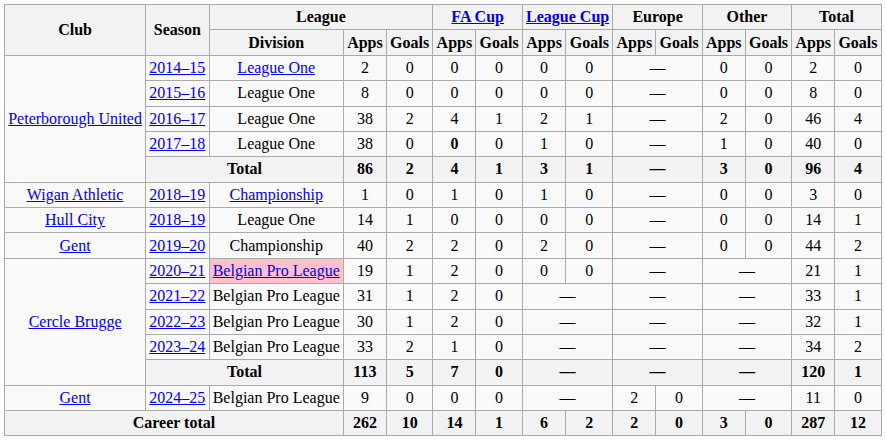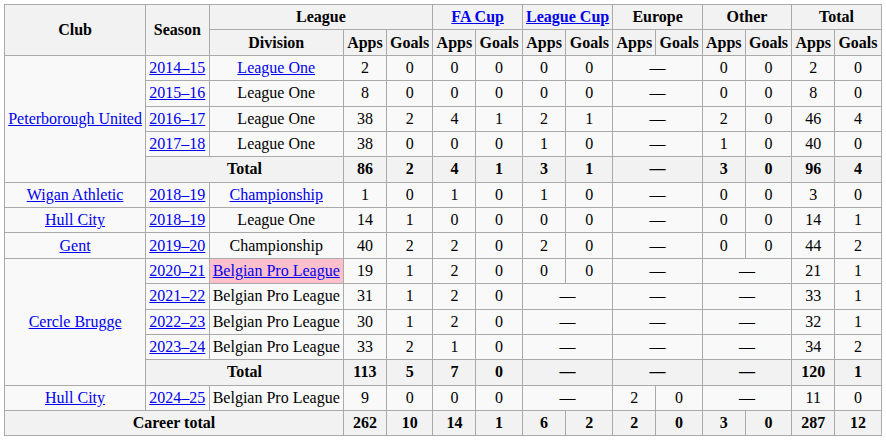2017–18 | FA Cup / Apps: bold -> normal
2024–25 | Club: Gent -> Hull City
